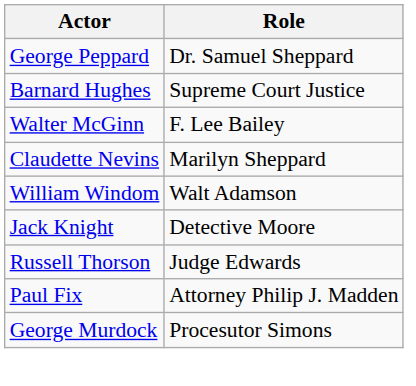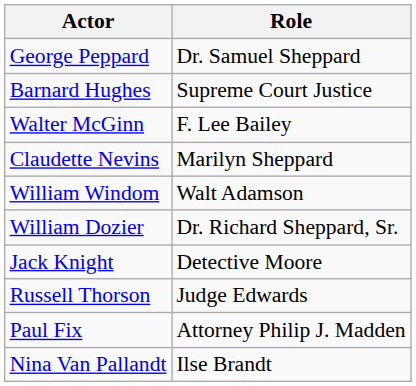+ row: William Dozier | Dr. Richard Sheppard, Sr.
- row: George Murdock | Procesutor Simons
+ row: Nina Van Pallandt | Ilse Brandt
